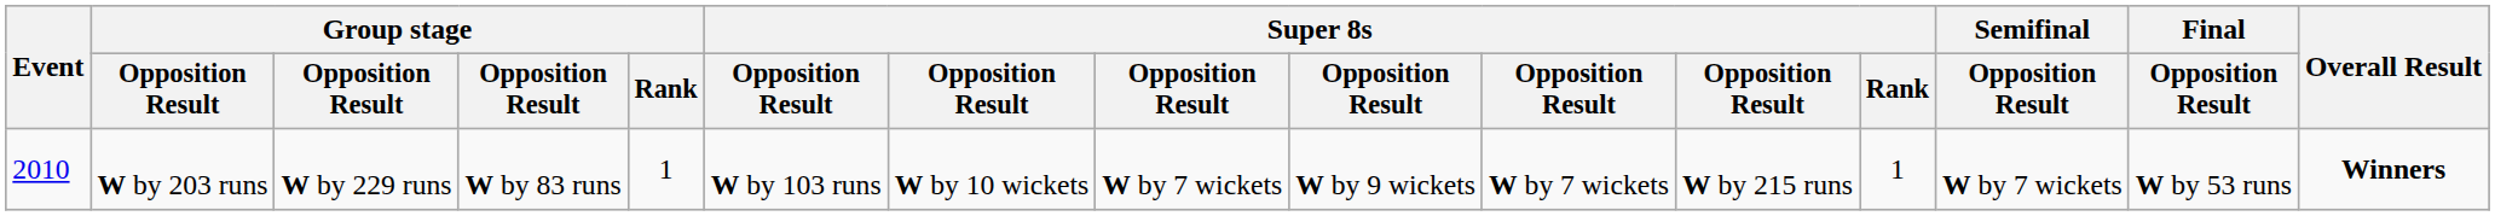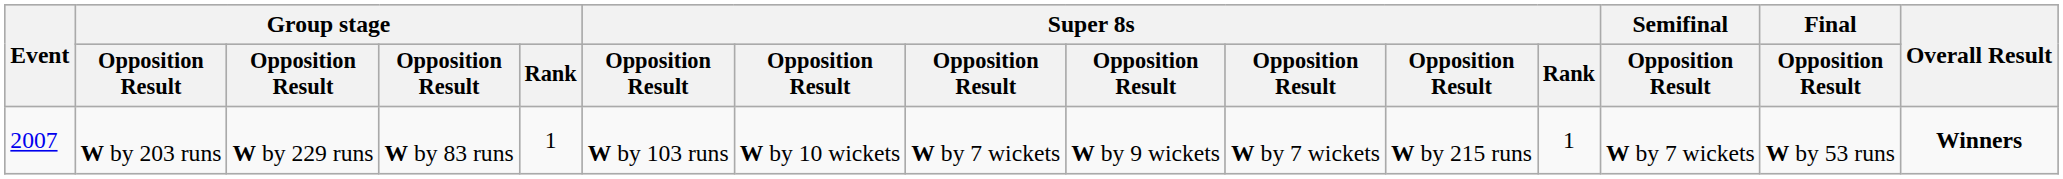W by 203 runs | Event: 2010 -> 2007
